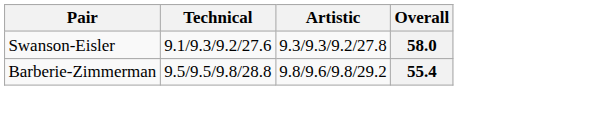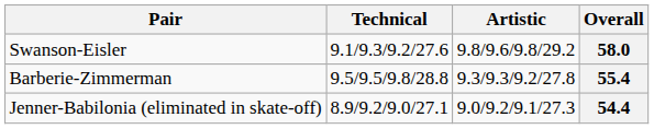58.0 | Artistic: 9.3/9.3/9.2/27.8 -> 9.8/9.6/9.8/29.2
55.4 | Artistic: 9.8/9.6/9.8/29.2 -> 9.3/9.3/9.2/27.8
+ row: Jenner-Babilonia (eliminated in skate-off) | 8.9/9.2/9.0/27.1 | 9.0/9.2/9.1/27.3 | 54.4
